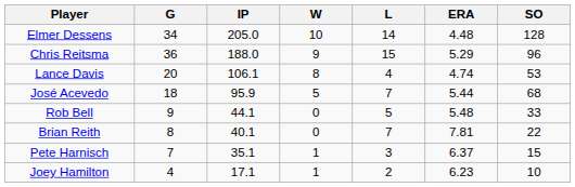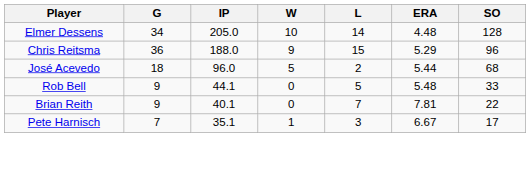- row: Lance Davis | 20 | 106.1 | 8 | 4 | 4.74 | 53
José Acevedo | IP: 95.9 -> 96.0
José Acevedo | L: 7 -> 2
Brian Reith | G: 8 -> 9
Pete Harnisch | ERA: 6.37 -> 6.67
Pete Harnisch | SO: 15 -> 17
- row: Joey Hamilton | 4 | 17.1 | 1 | 2 | 6.23 | 10
